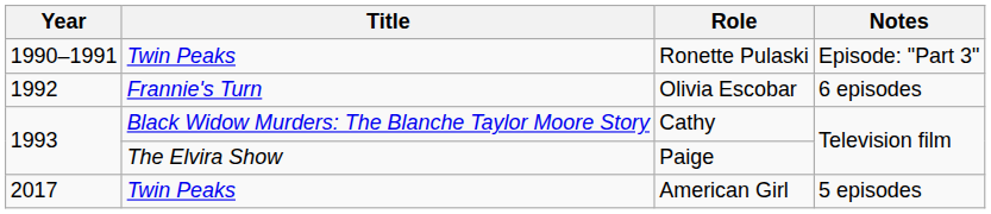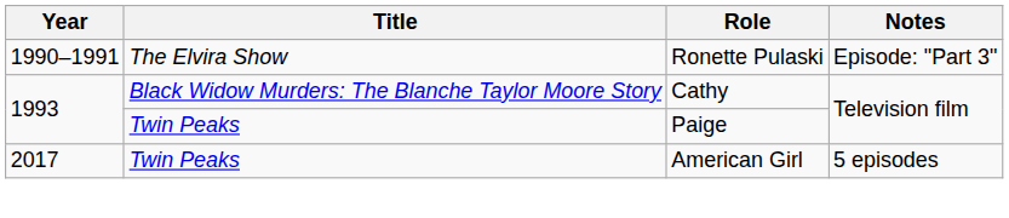Ronette Pulaski | Title: Twin Peaks -> The Elvira Show
- row: 1992 | Frannie's Turn | Olivia Escobar | 6 episodes
Paige | Title: The Elvira Show -> Twin Peaks
